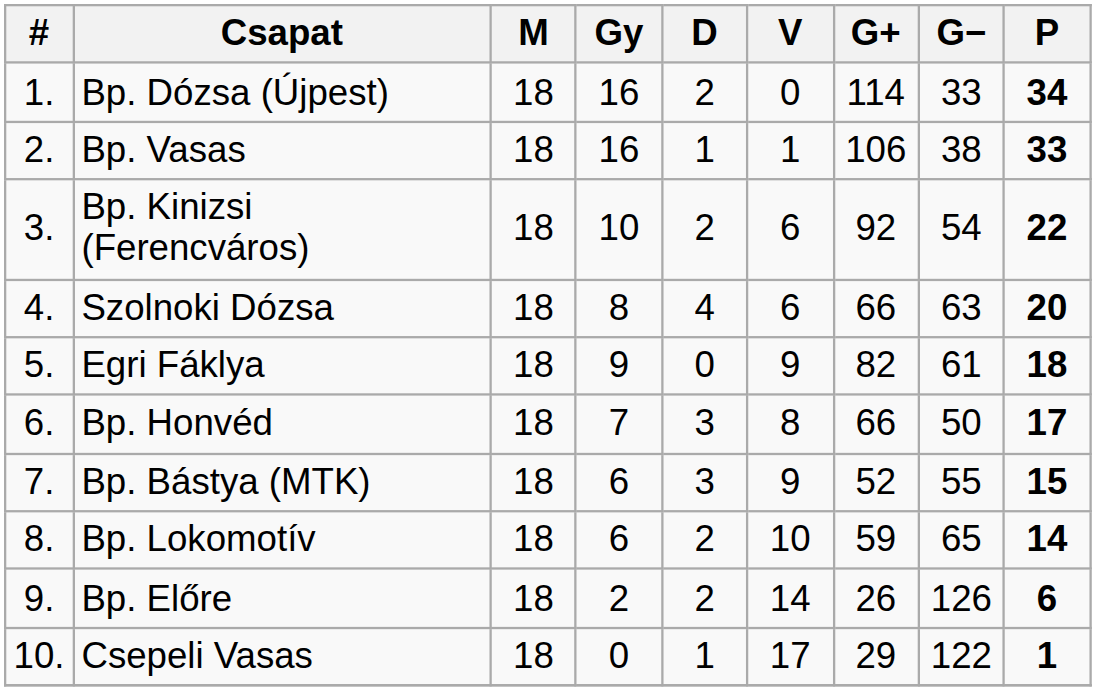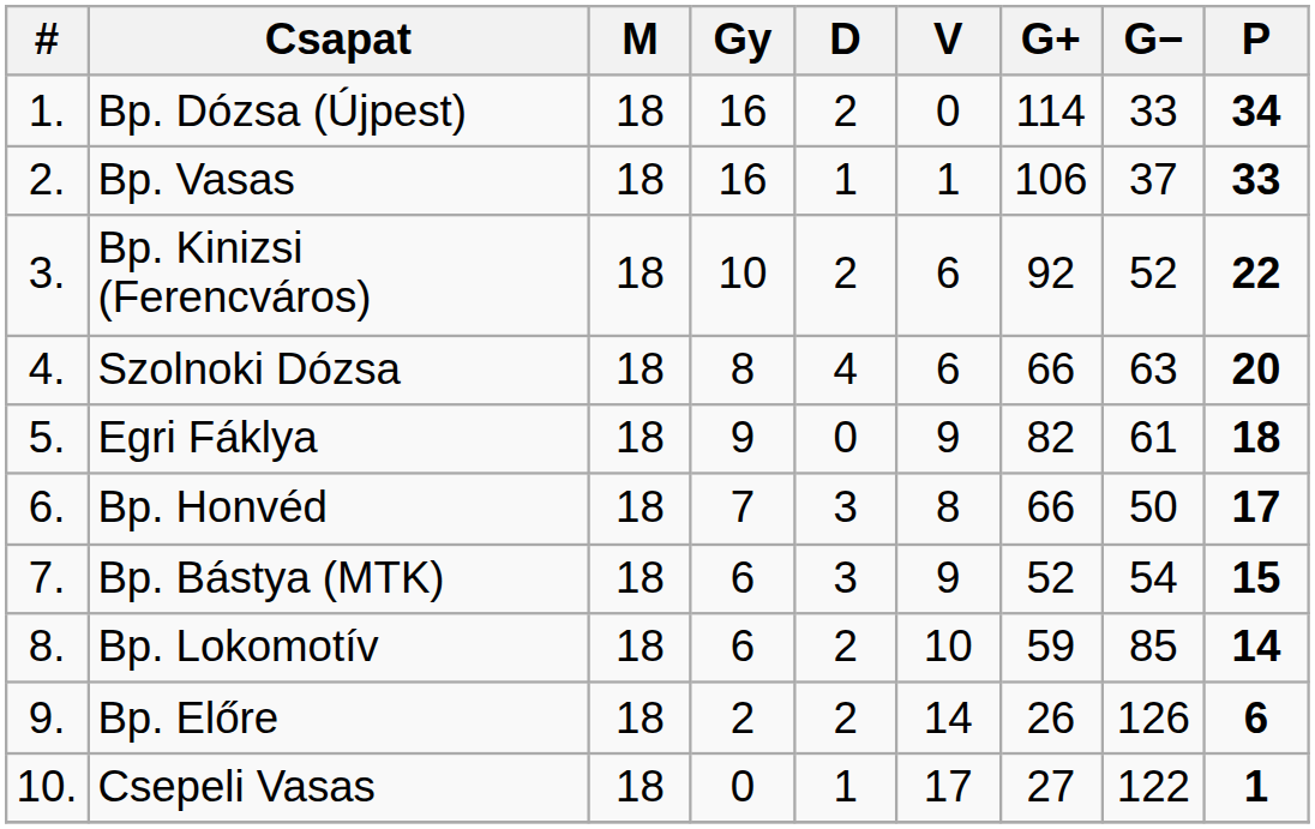Bp. Vasas | G−: 38 -> 37
Bp. Kinizsi (Ferencváros) | G−: 54 -> 52
Bp. Bástya (MTK) | G−: 55 -> 54
Bp. Lokomotív | G−: 65 -> 85
Csepeli Vasas | G+: 29 -> 27
